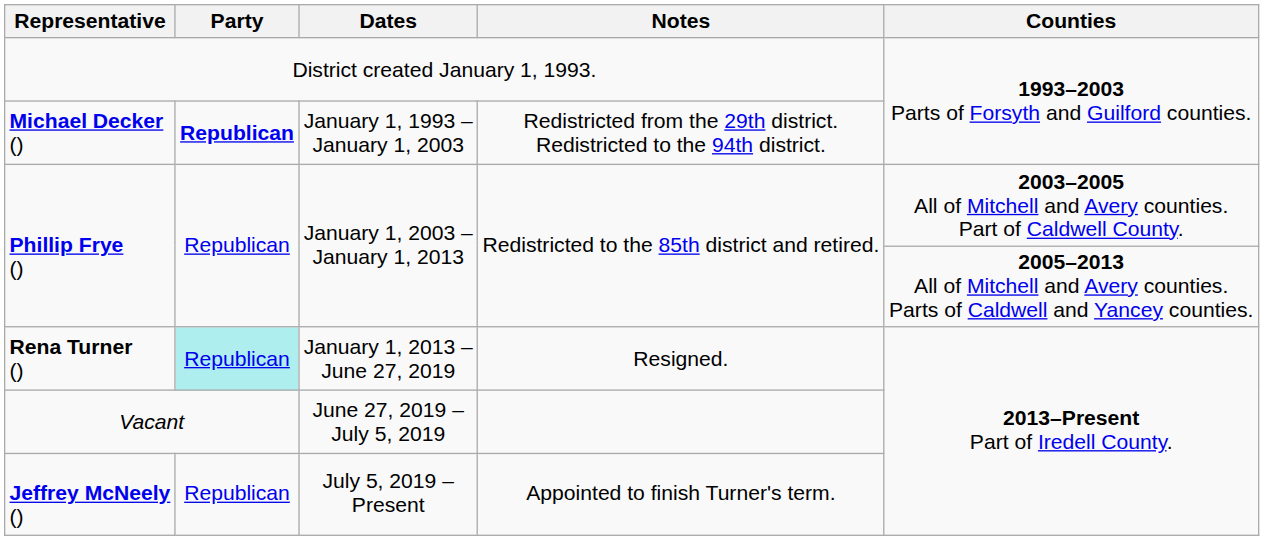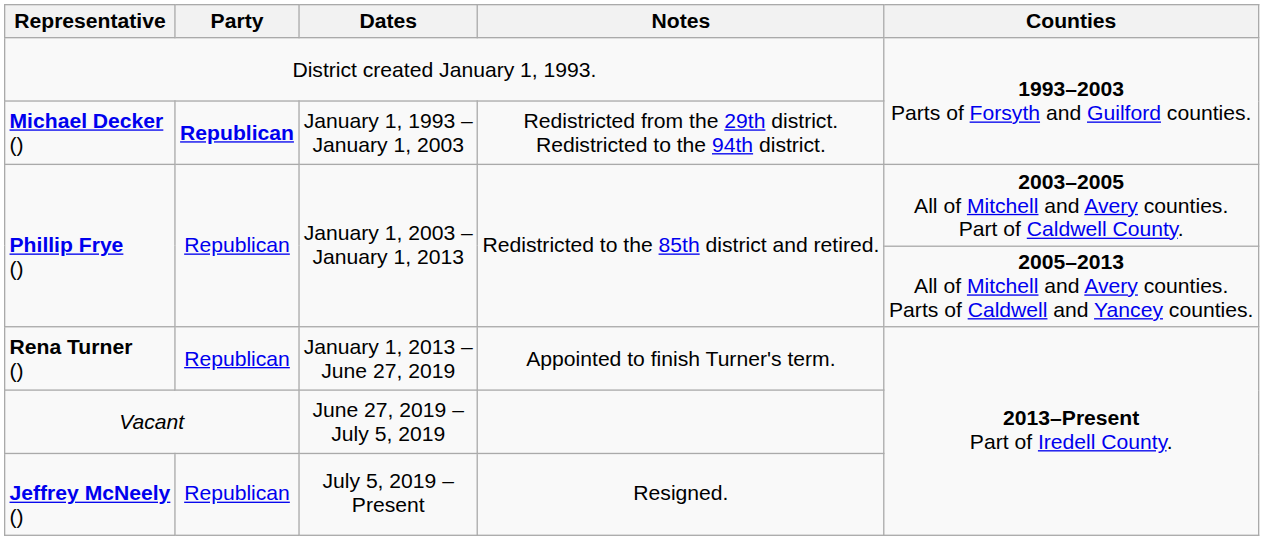Rena Turner () | Party: paleturquoise background -> no background
Rena Turner () | Notes: Resigned. -> Appointed to finish Turner's term.
Jeffrey McNeely () | Notes: Appointed to finish Turner's term. -> Resigned.
